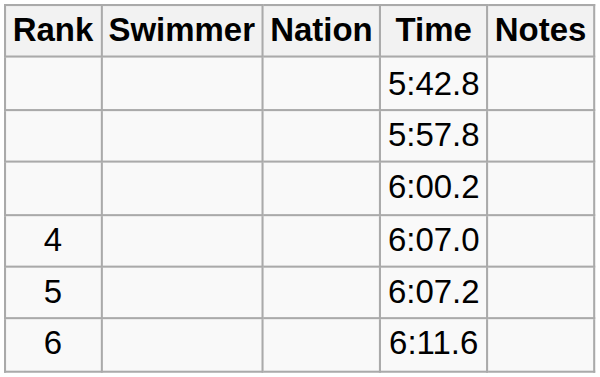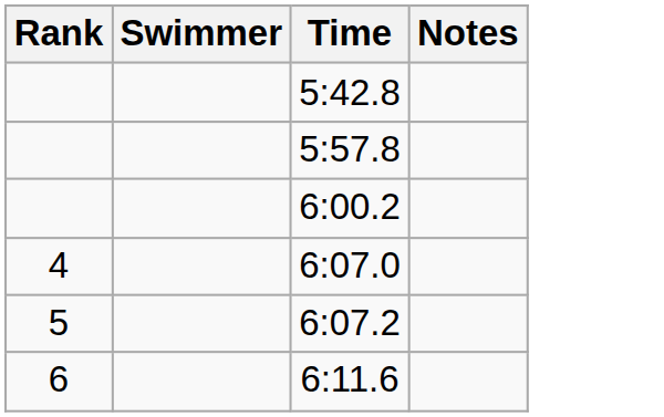- column: Nation
